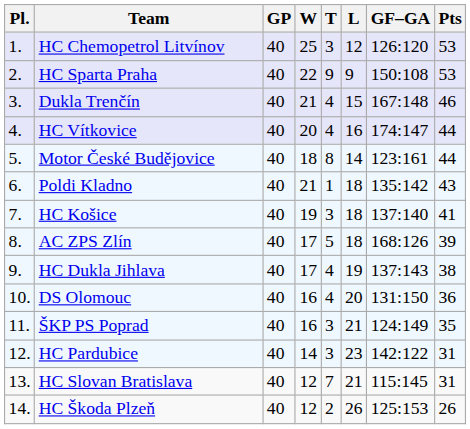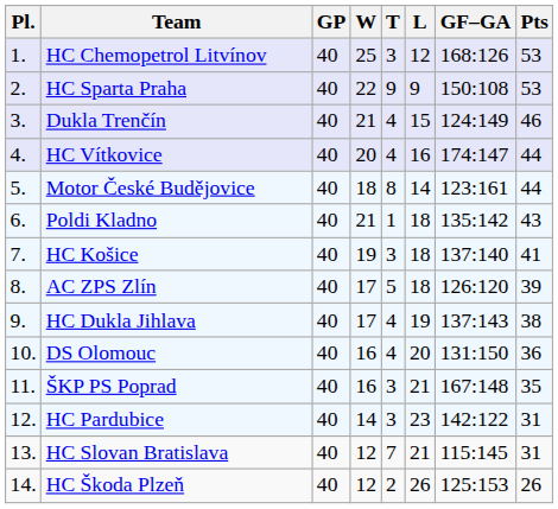HC Chemopetrol Litvínov | GF–GA: 126:120 -> 168:126
Dukla Trenčín | GF–GA: 167:148 -> 124:149
AC ZPS Zlín | GF–GA: 168:126 -> 126:120
ŠKP PS Poprad | GF–GA: 124:149 -> 167:148
